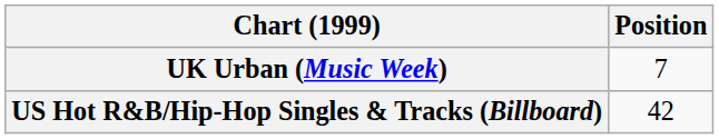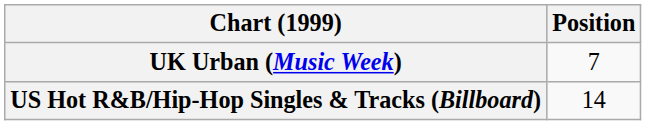US Hot R&B/Hip-Hop Singles & Tracks (Billboard) | Position: 42 -> 14
